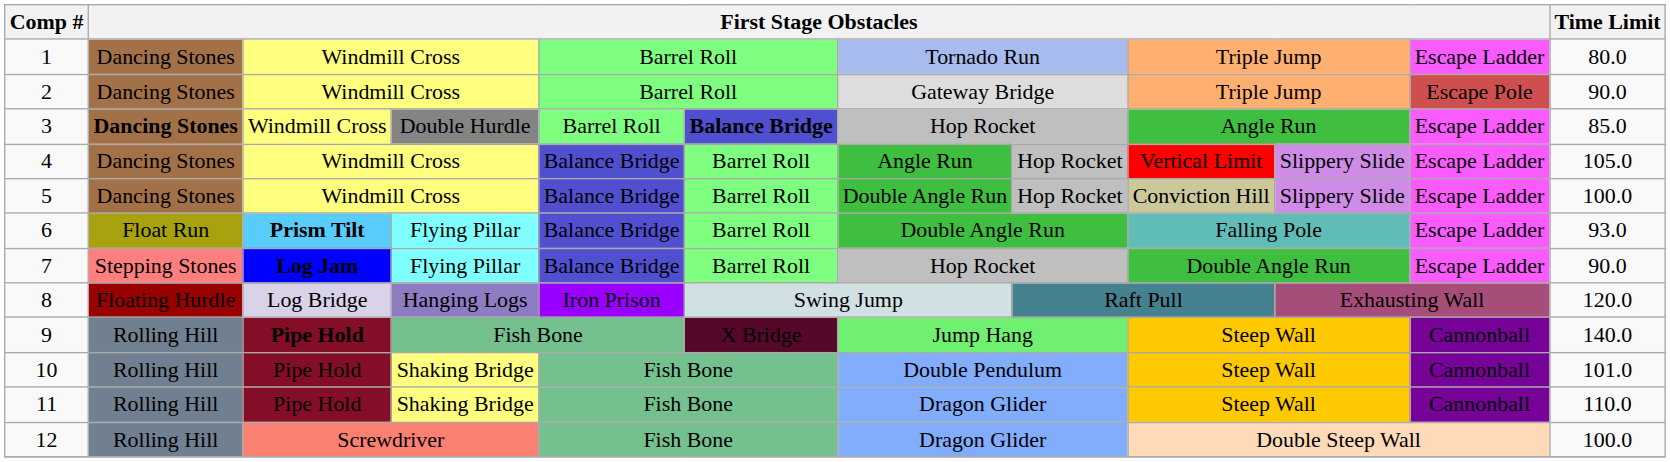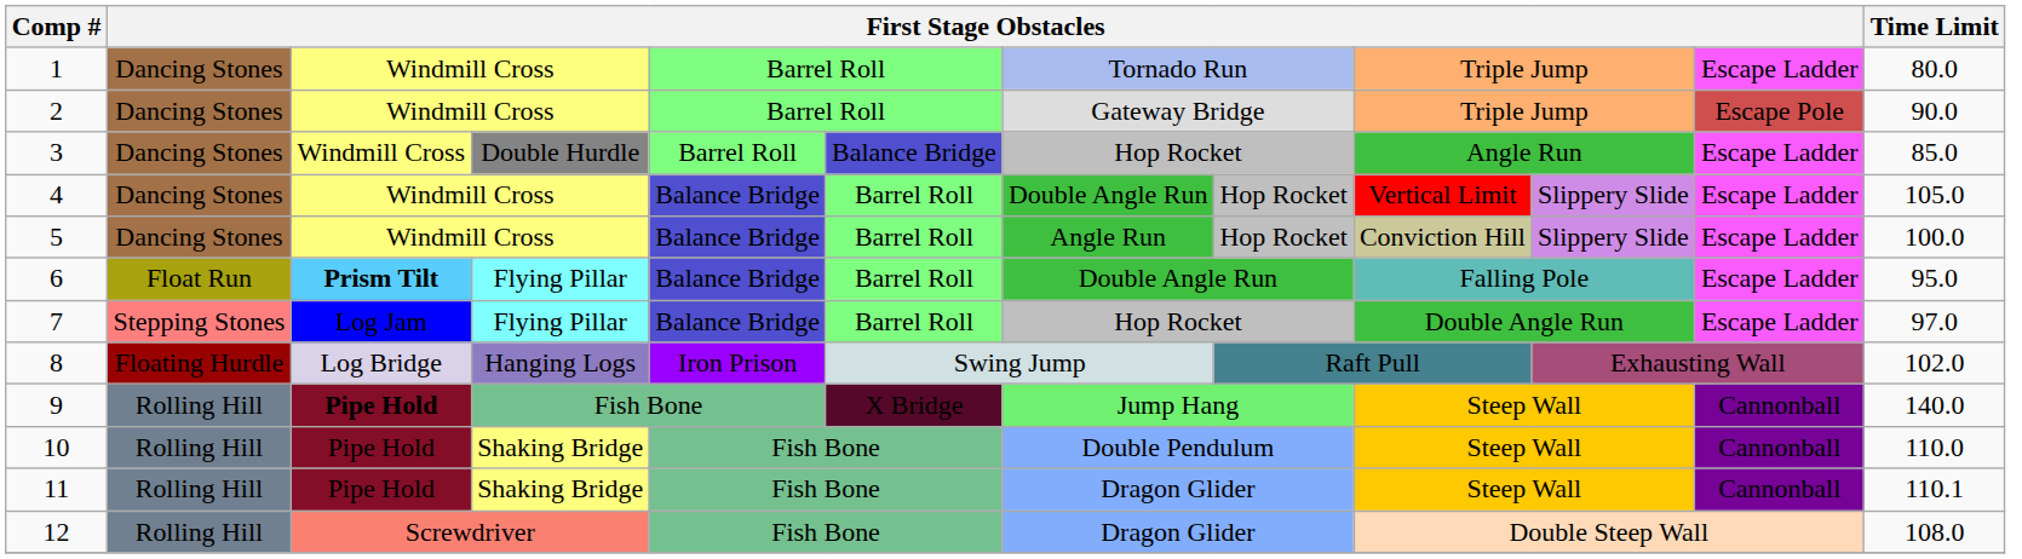3 | column 2: bold -> normal
3 | column 6: bold -> normal
4 | column 7: Angle Run -> Double Angle Run
5 | column 7: Double Angle Run -> Angle Run
6 | Time Limit: 93.0 -> 95.0
7 | column 3: bold -> normal
7 | Time Limit: 90.0 -> 97.0
8 | Time Limit: 120.0 -> 102.0
10 | Time Limit: 101.0 -> 110.0
11 | Time Limit: 110.0 -> 110.1
12 | Time Limit: 100.0 -> 108.0
